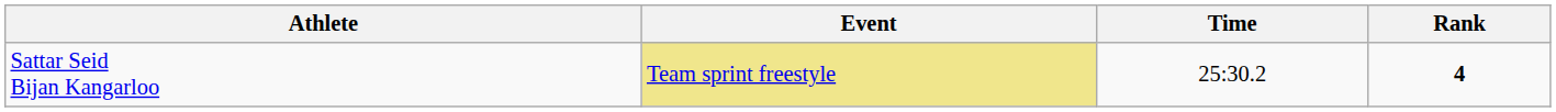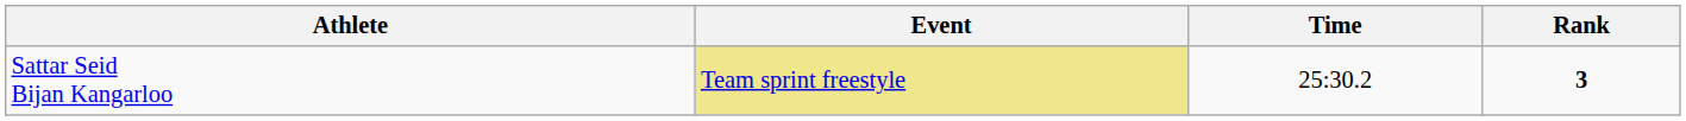Sattar Seid Bijan Kangarloo | Rank: 4 -> 3
